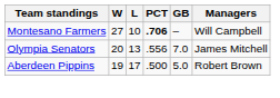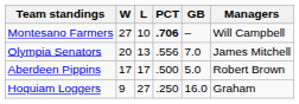Aberdeen Pippins | W: 19 -> 17
+ row: Hoquiam Loggers | 9 | 27 | .250 | 16.0 | Graham
